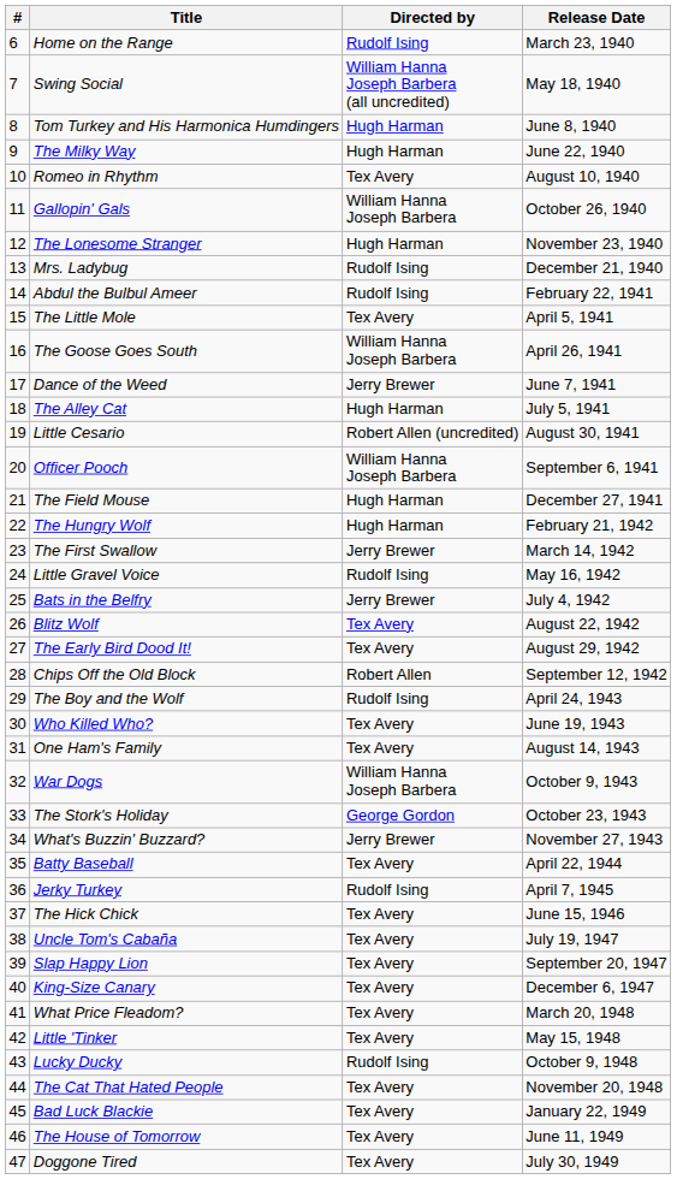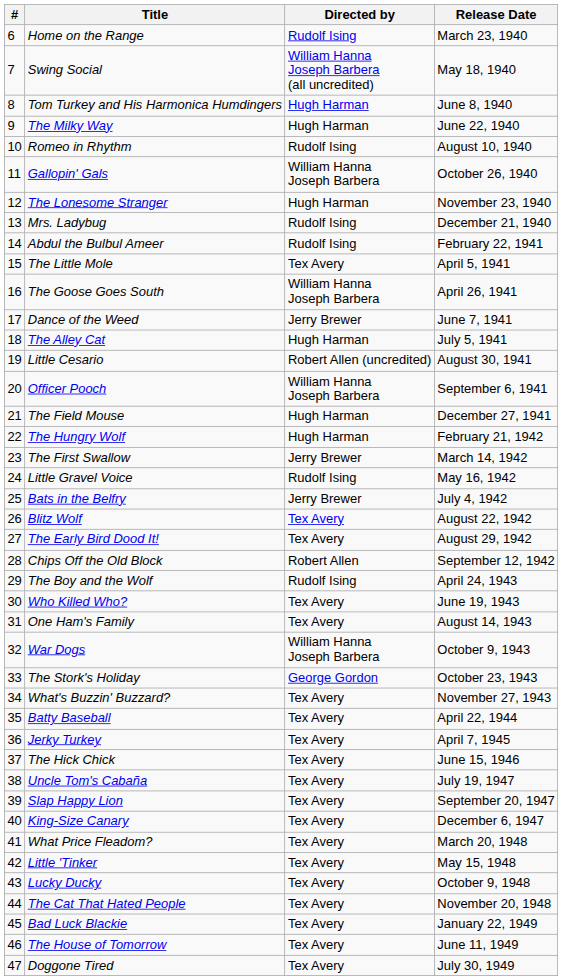Romeo in Rhythm | Directed by: Tex Avery -> Rudolf Ising
What's Buzzin' Buzzard? | Directed by: Jerry Brewer -> Tex Avery
Jerky Turkey | Directed by: Rudolf Ising -> Tex Avery
Lucky Ducky | Directed by: Rudolf Ising -> Tex Avery
